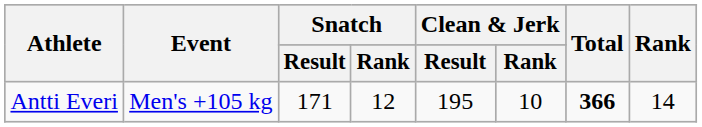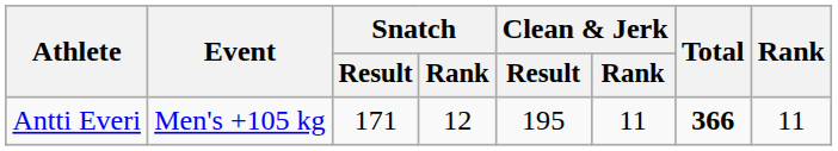Antti Everi | Clean & Jerk / Rank: 10 -> 11
Antti Everi | Rank: 14 -> 11
